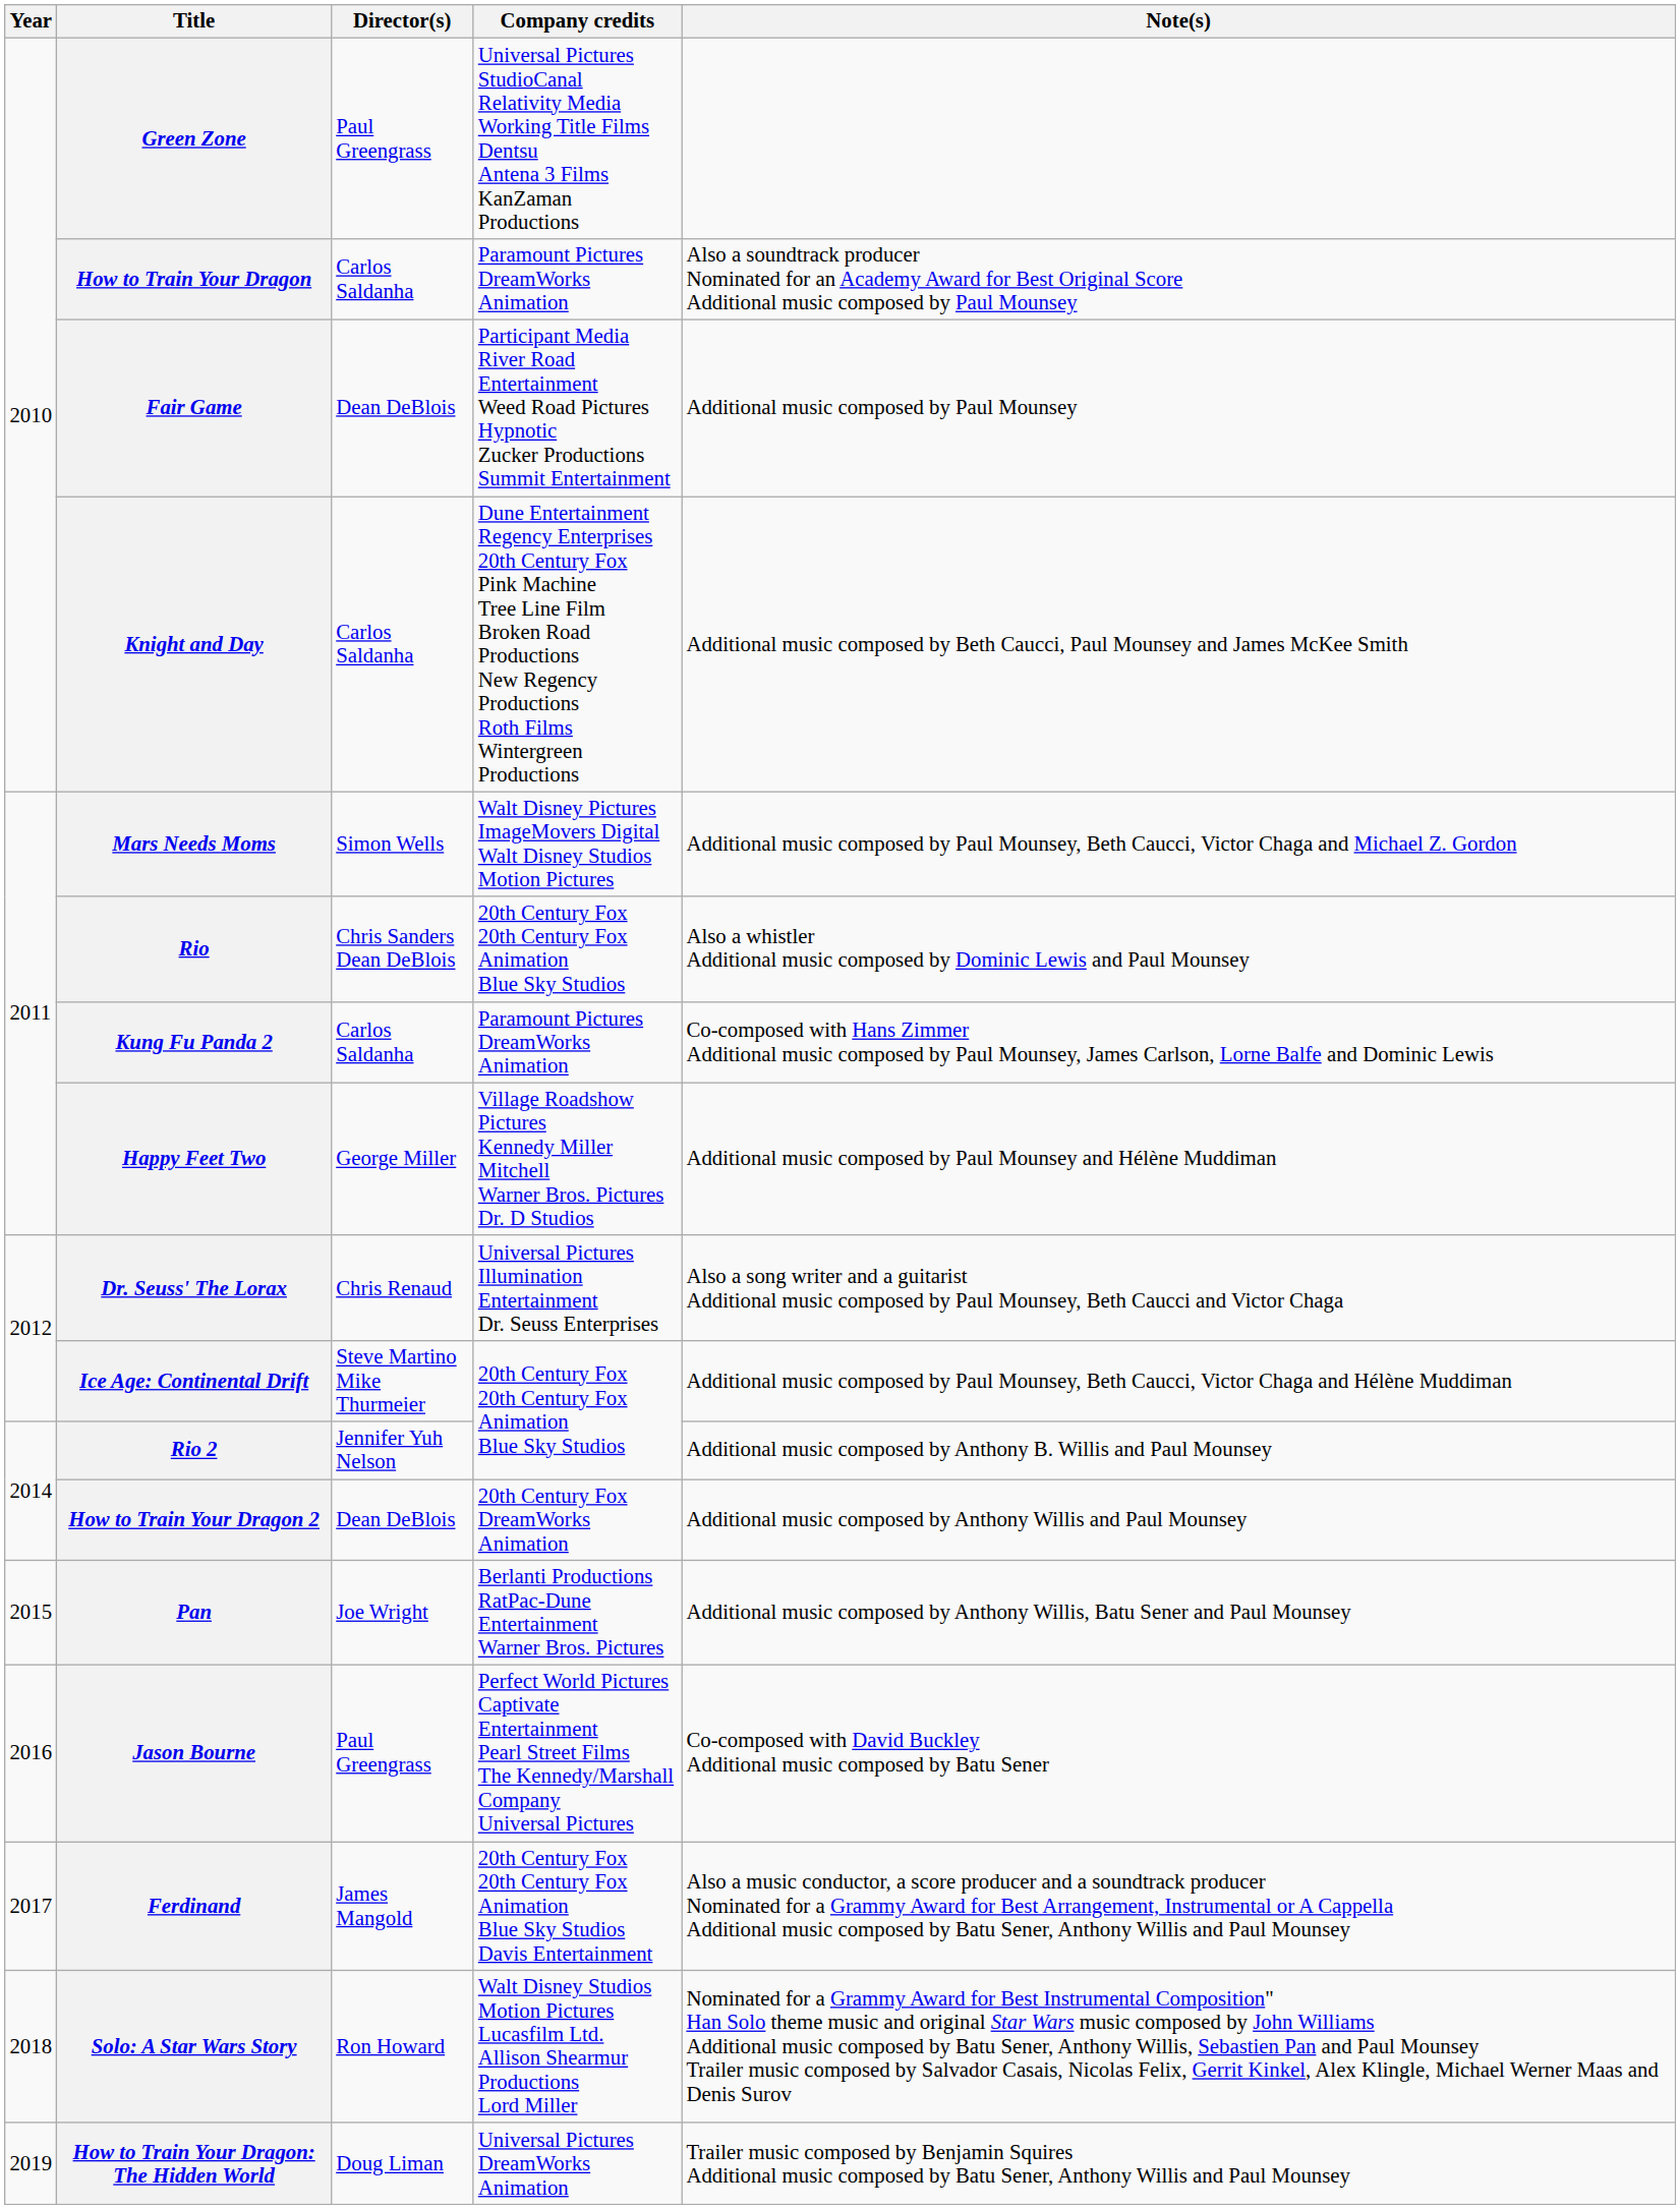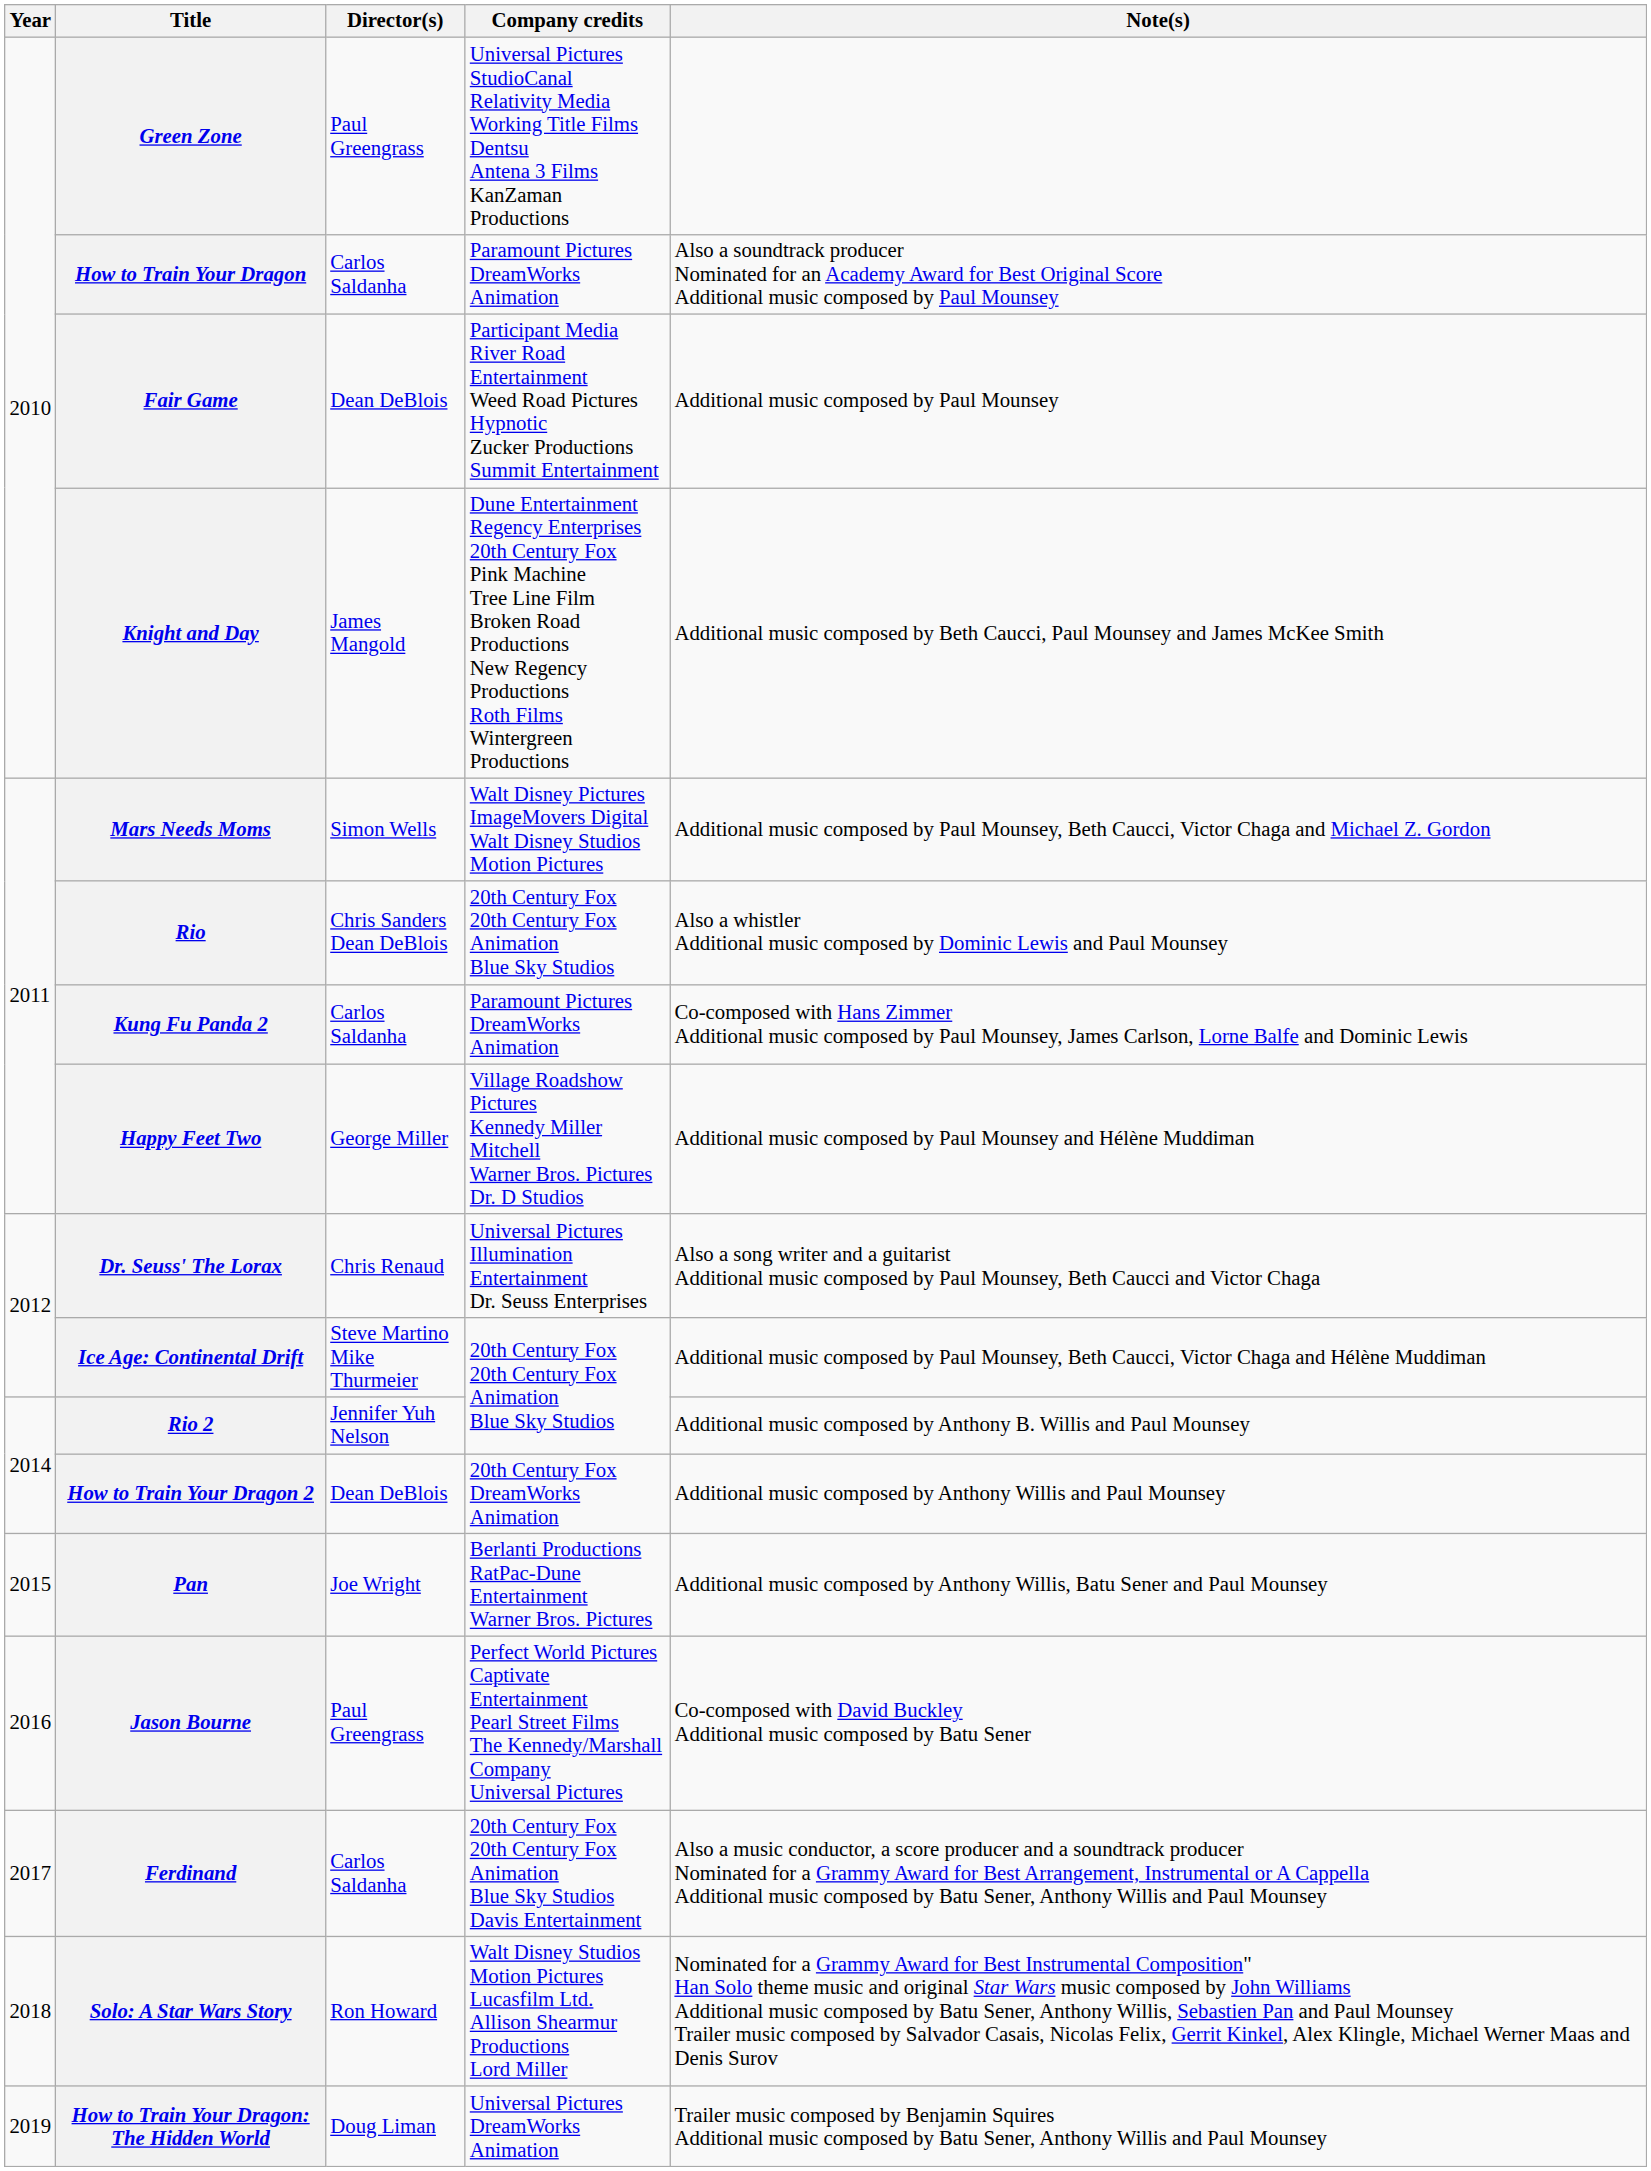Knight and Day | Director(s): Carlos Saldanha -> James Mangold
Ferdinand | Director(s): James Mangold -> Carlos Saldanha
